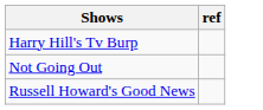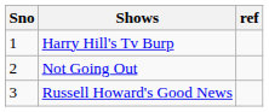+ column: Sno | 1 | 2 | 3
